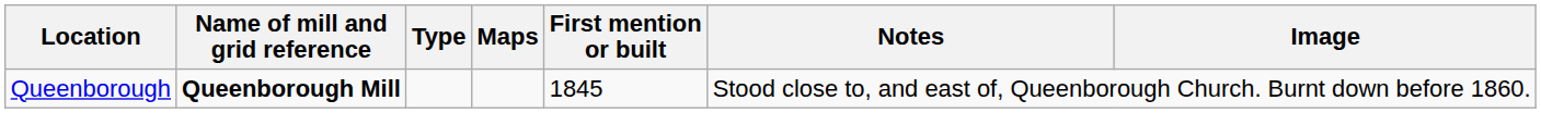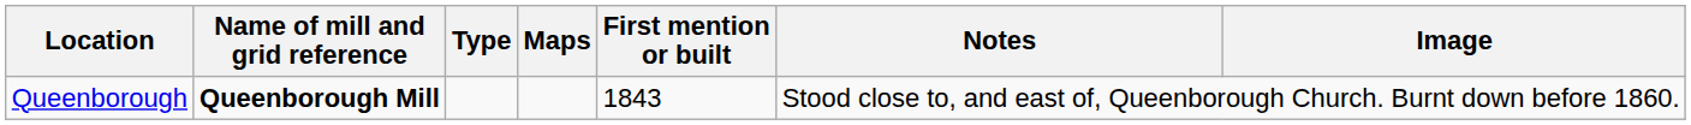Queenborough | First mention or built: 1845 -> 1843
